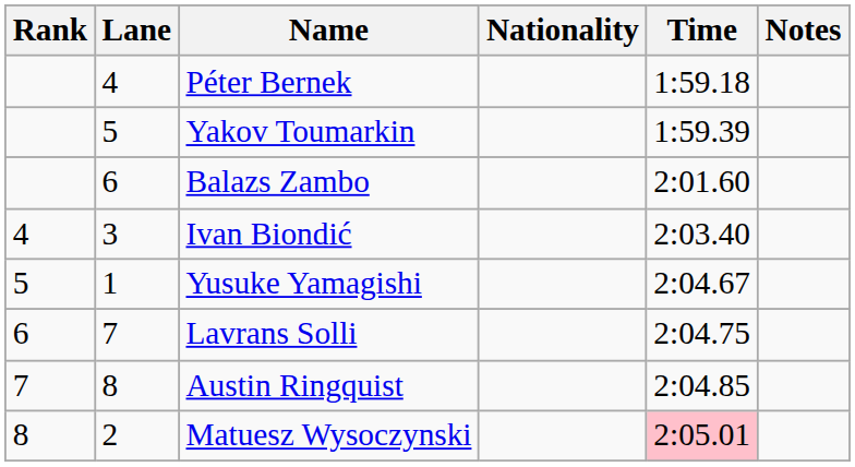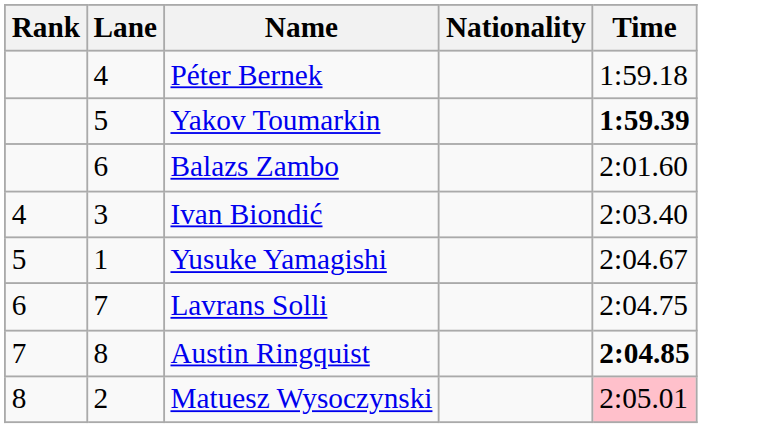- column: Notes
Yakov Toumarkin | Time: normal -> bold
Austin Ringquist | Time: normal -> bold
